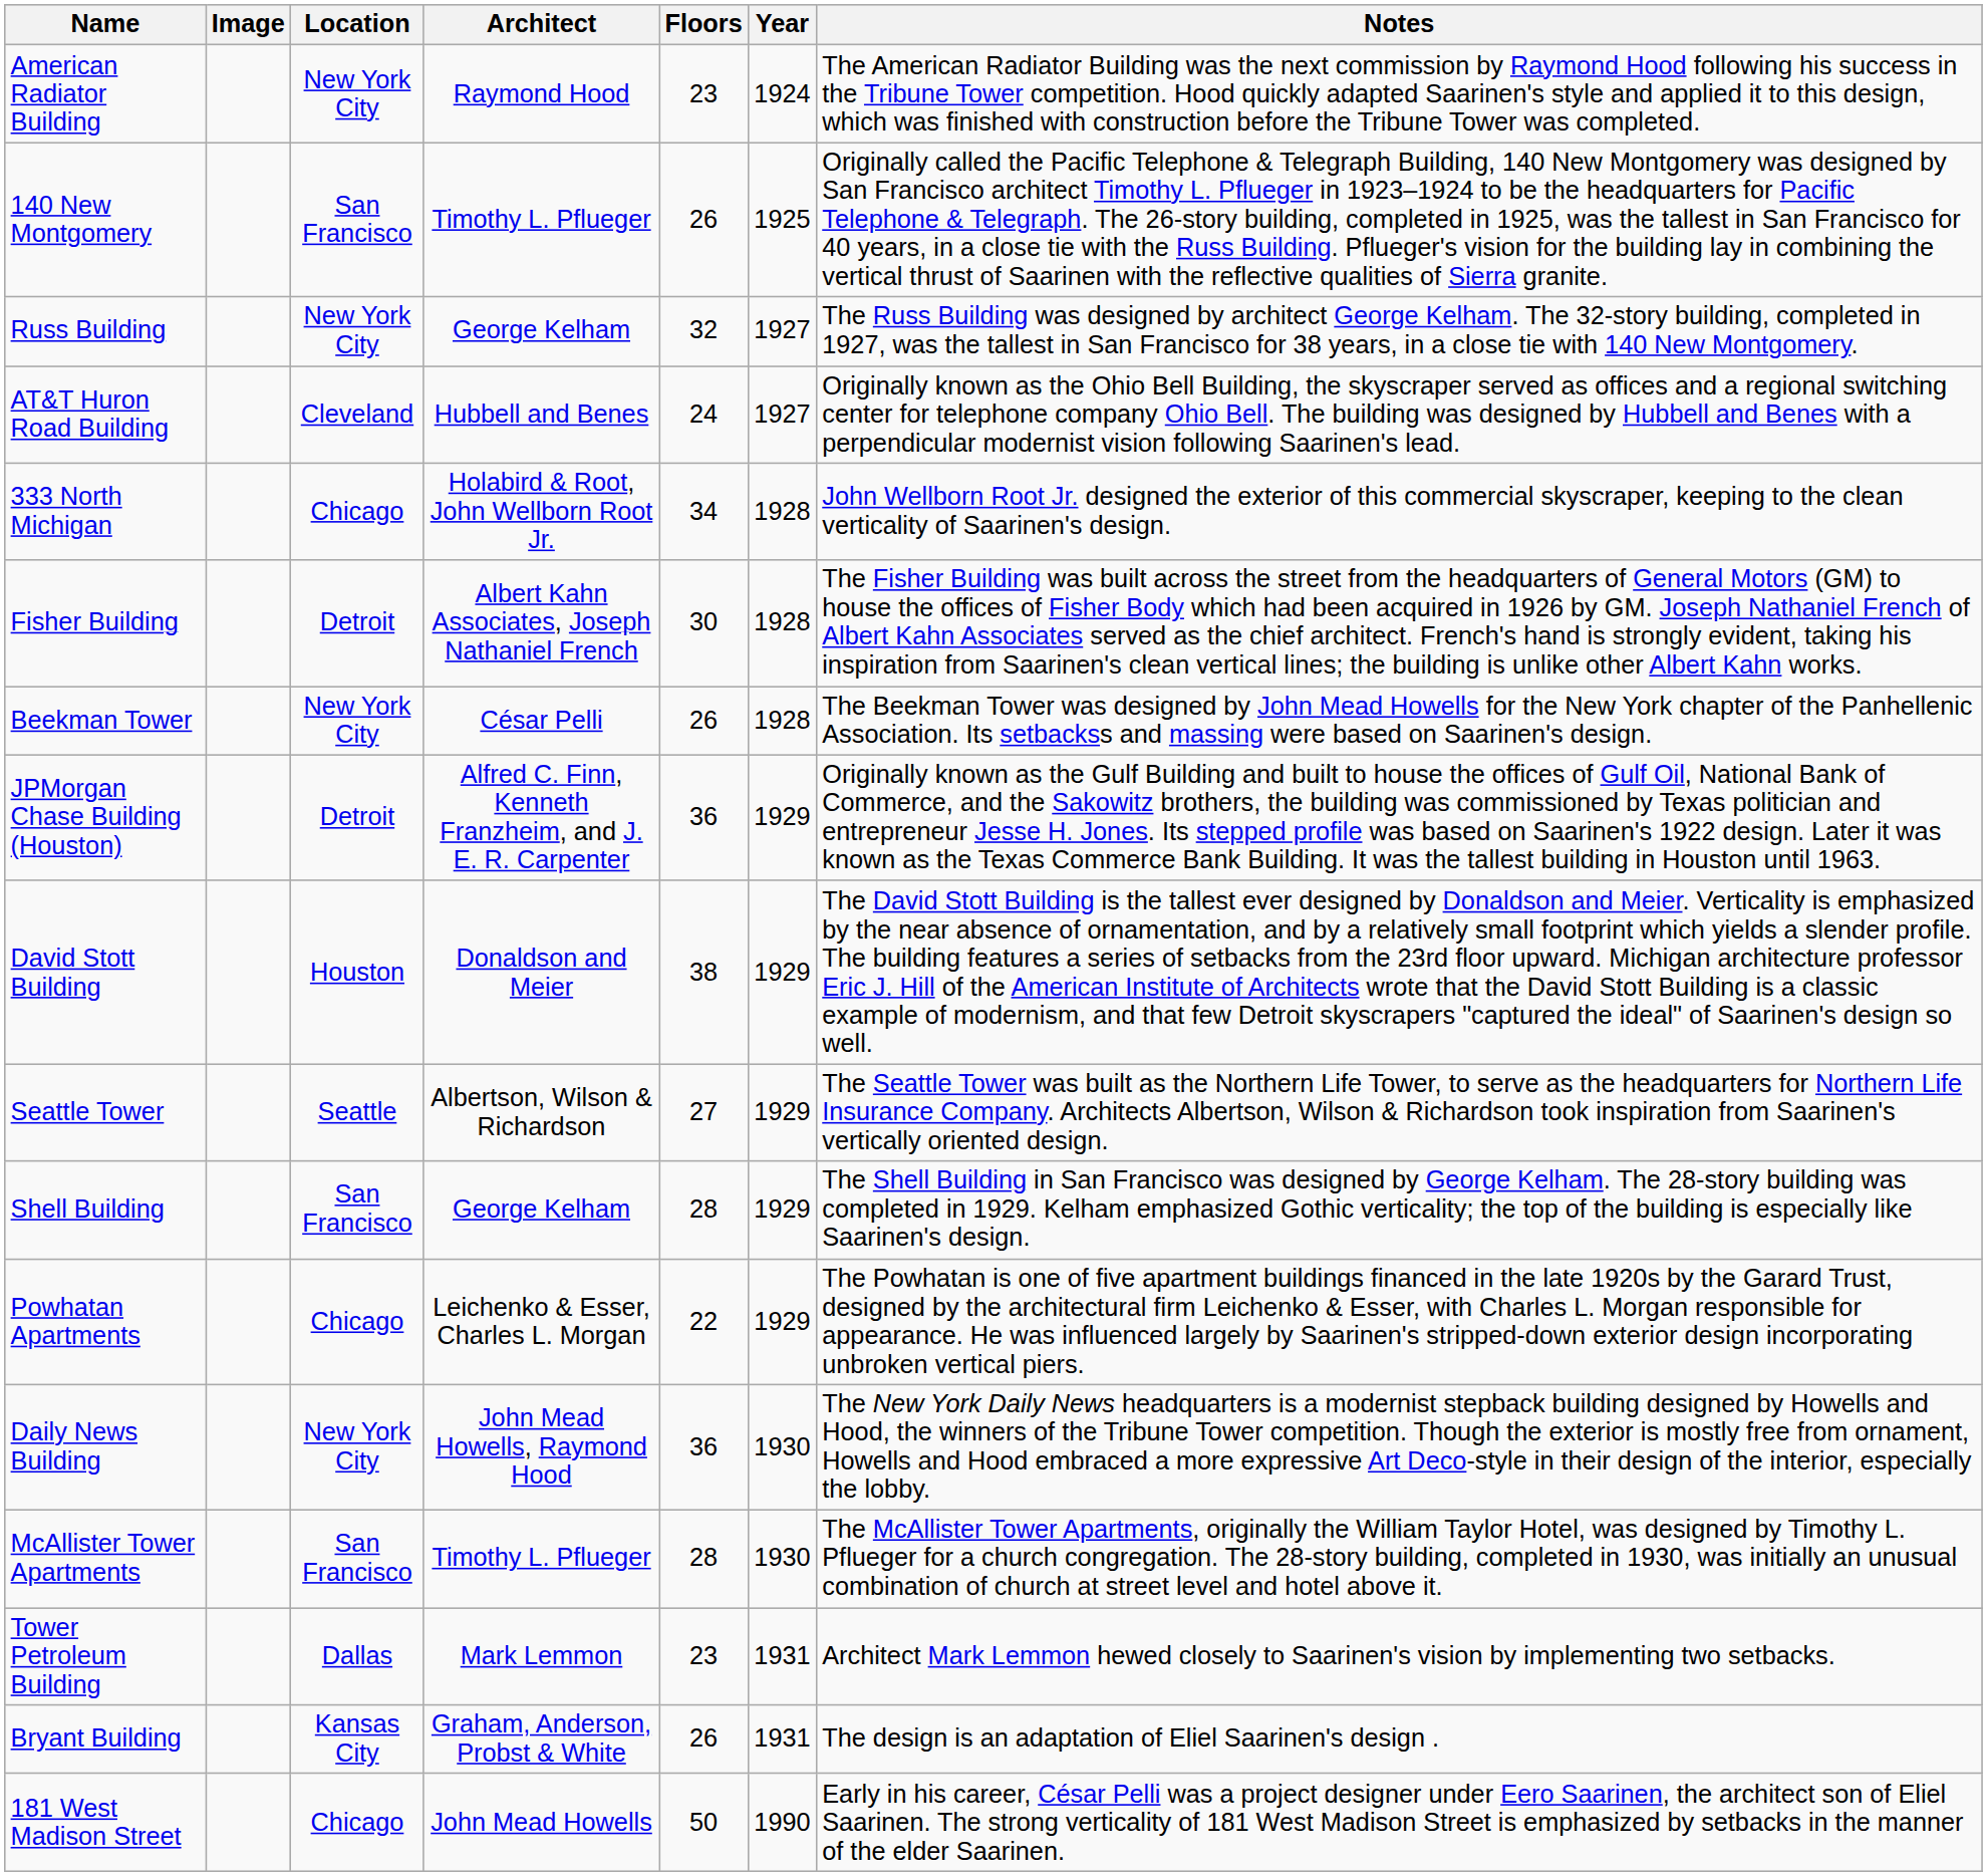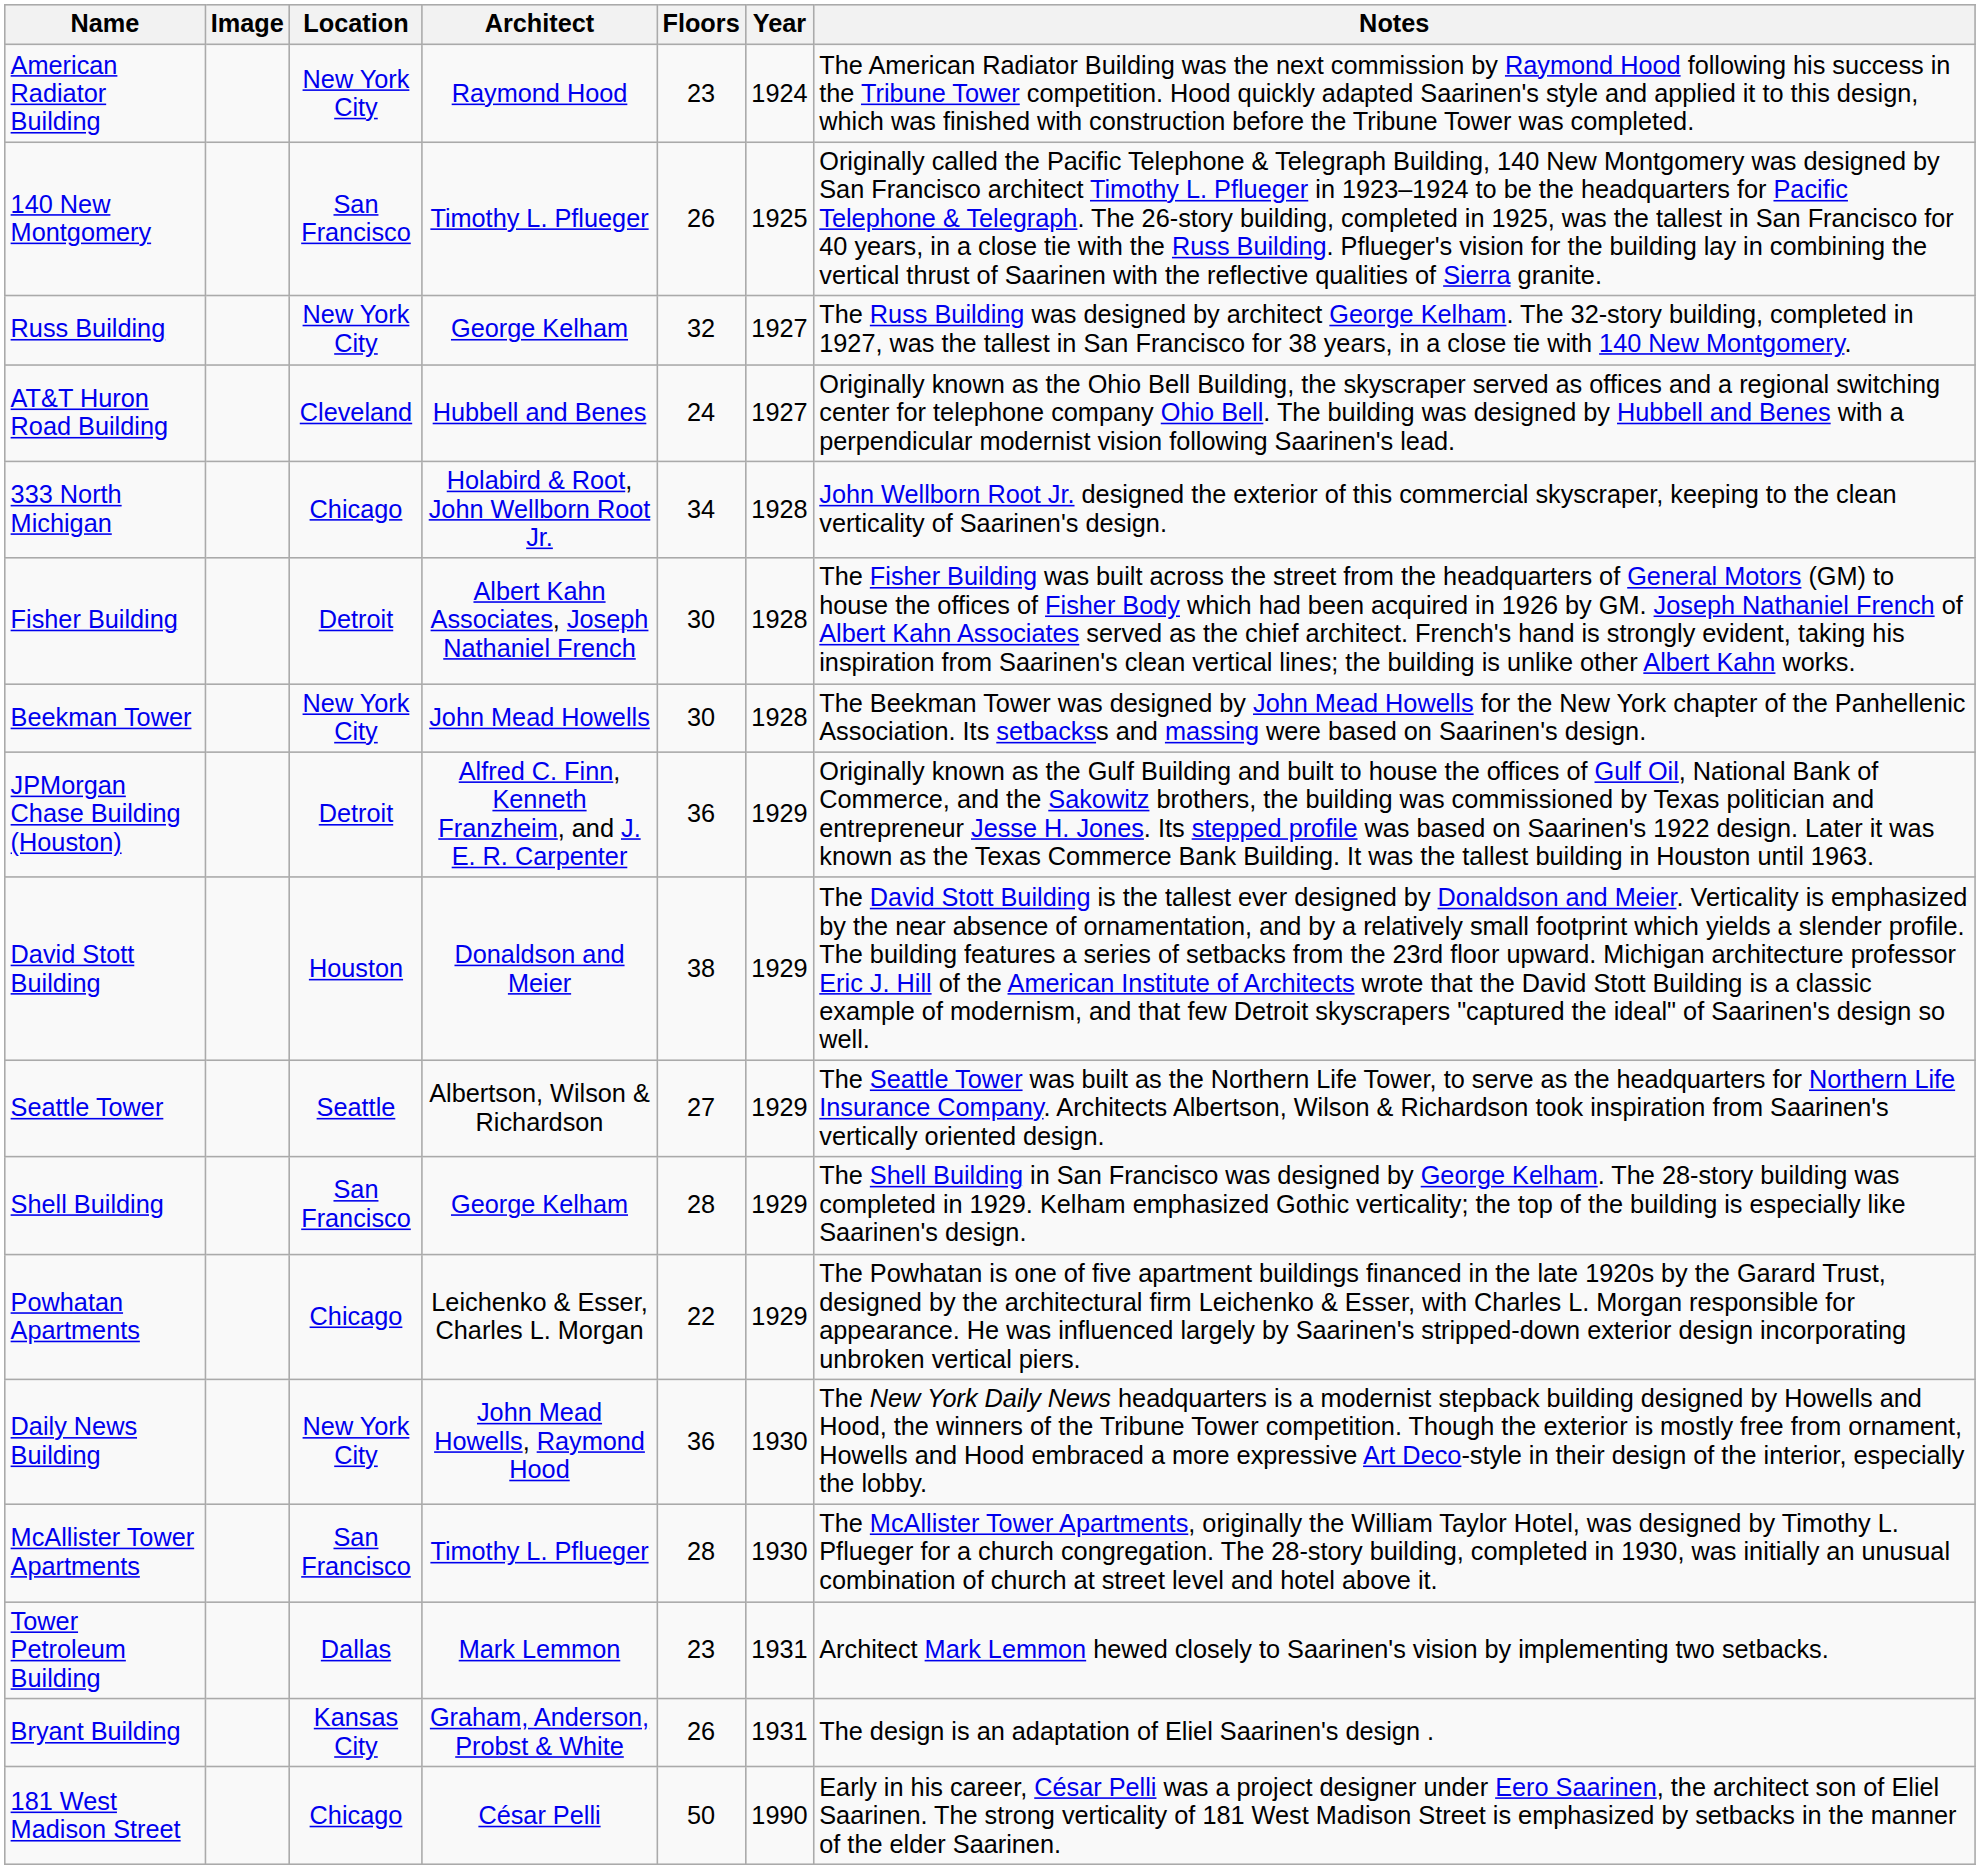Beekman Tower | Architect: César Pelli -> John Mead Howells
Beekman Tower | Floors: 26 -> 30
181 West Madison Street | Architect: John Mead Howells -> César Pelli
